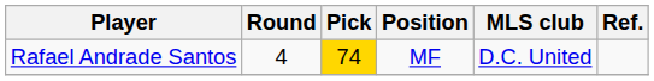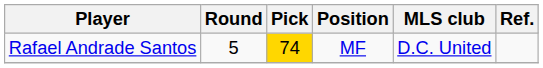Rafael Andrade Santos | Round: 4 -> 5
